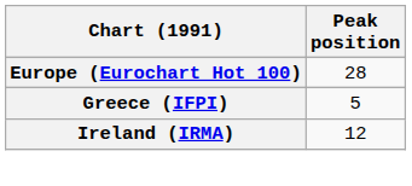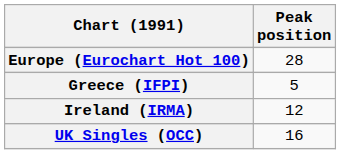+ row: UK Singles (OCC) | 16
